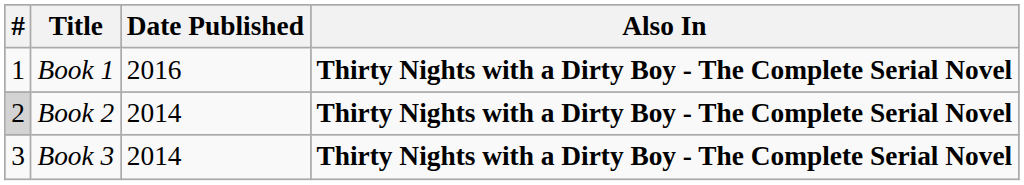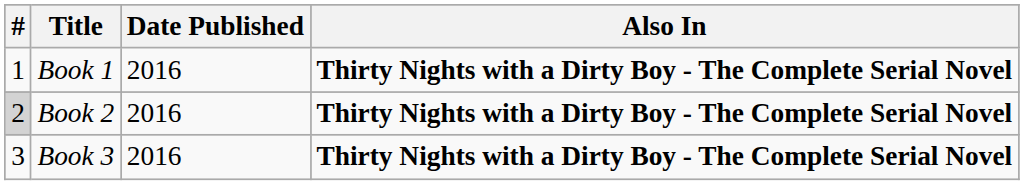Book 2 | Date Published: 2014 -> 2016
Book 3 | Date Published: 2014 -> 2016
